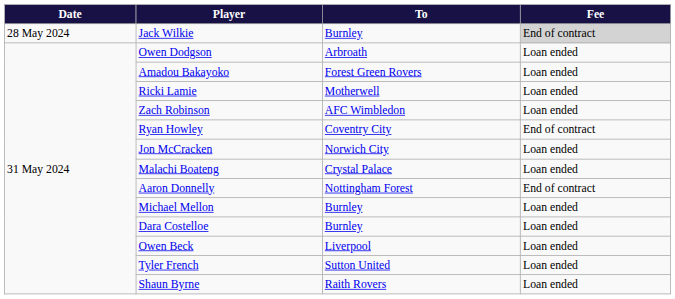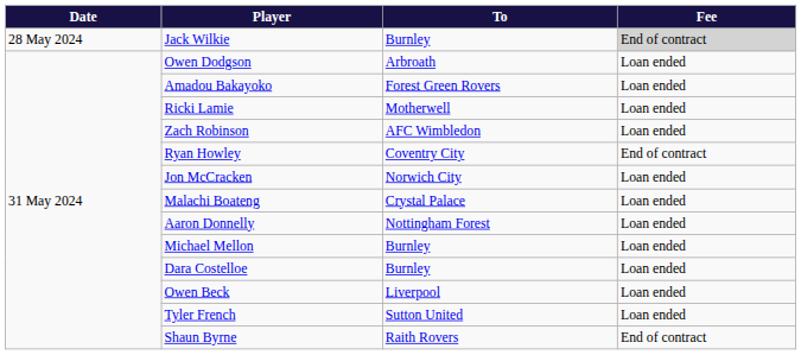Aaron Donnelly | Fee: End of contract -> Loan ended
Shaun Byrne | Fee: Loan ended -> End of contract
